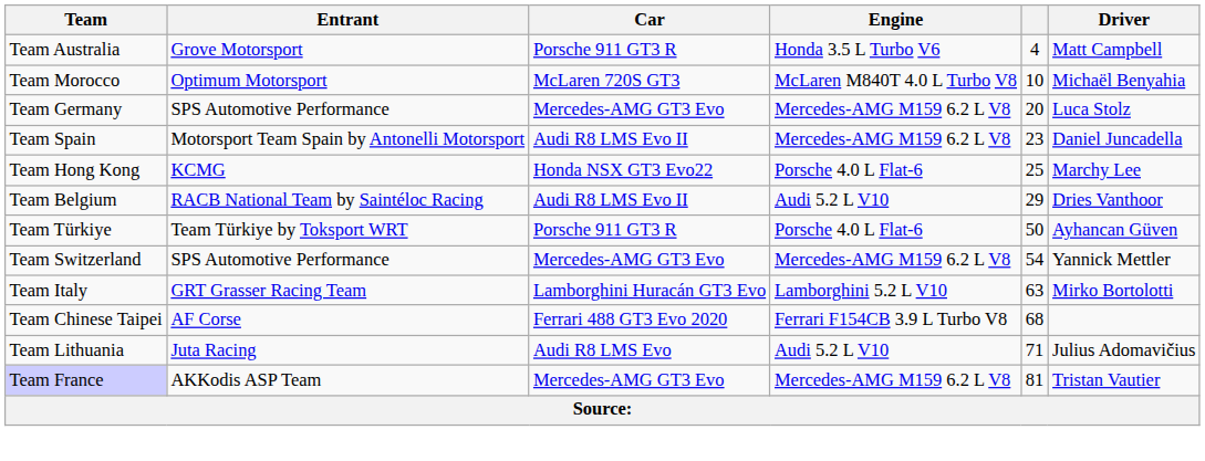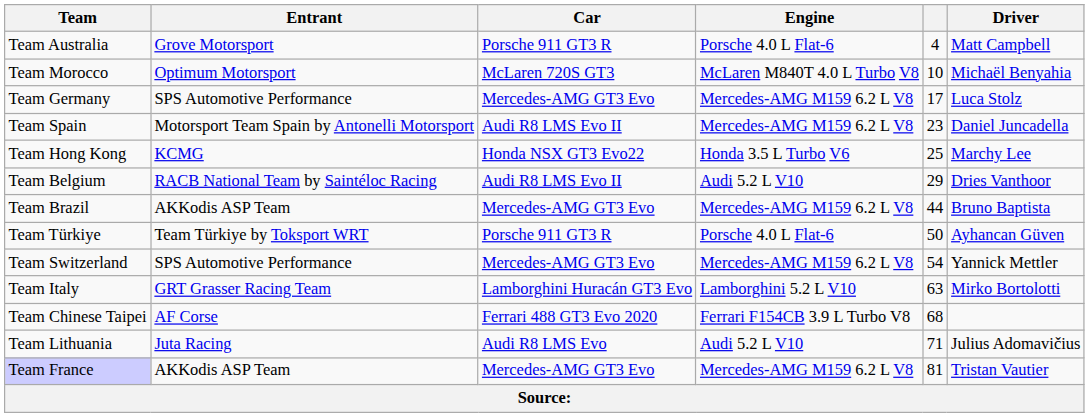Team Australia | Engine: Honda 3.5 L Turbo V6 -> Porsche 4.0 L Flat-6
Team Germany | column 5: 20 -> 17
Team Hong Kong | Engine: Porsche 4.0 L Flat-6 -> Honda 3.5 L Turbo V6
+ row: Team Brazil | AKKodis ASP Team | Mercedes-AMG GT3 Evo | Mercedes-AMG M159 6.2 L V8 | 44 | Bruno Baptista
